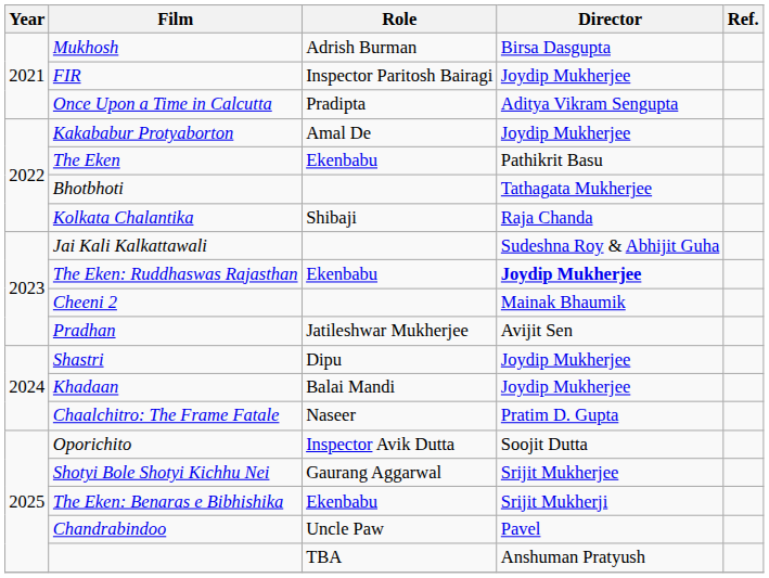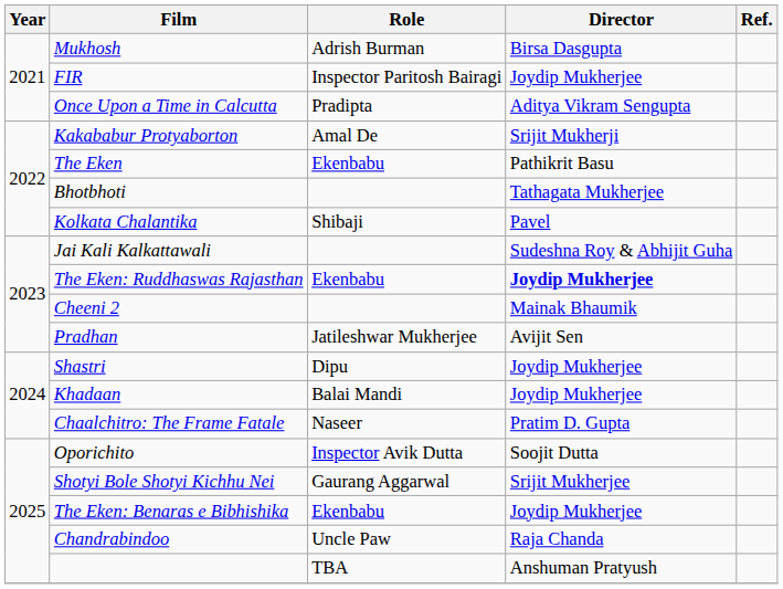Kakababur Protyaborton | Director: Joydip Mukherjee -> Srijit Mukherji
Kolkata Chalantika | Director: Raja Chanda -> Pavel
The Eken: Benaras e Bibhishika | Director: Srijit Mukherji -> Joydip Mukherjee
Chandrabindoo | Director: Pavel -> Raja Chanda
